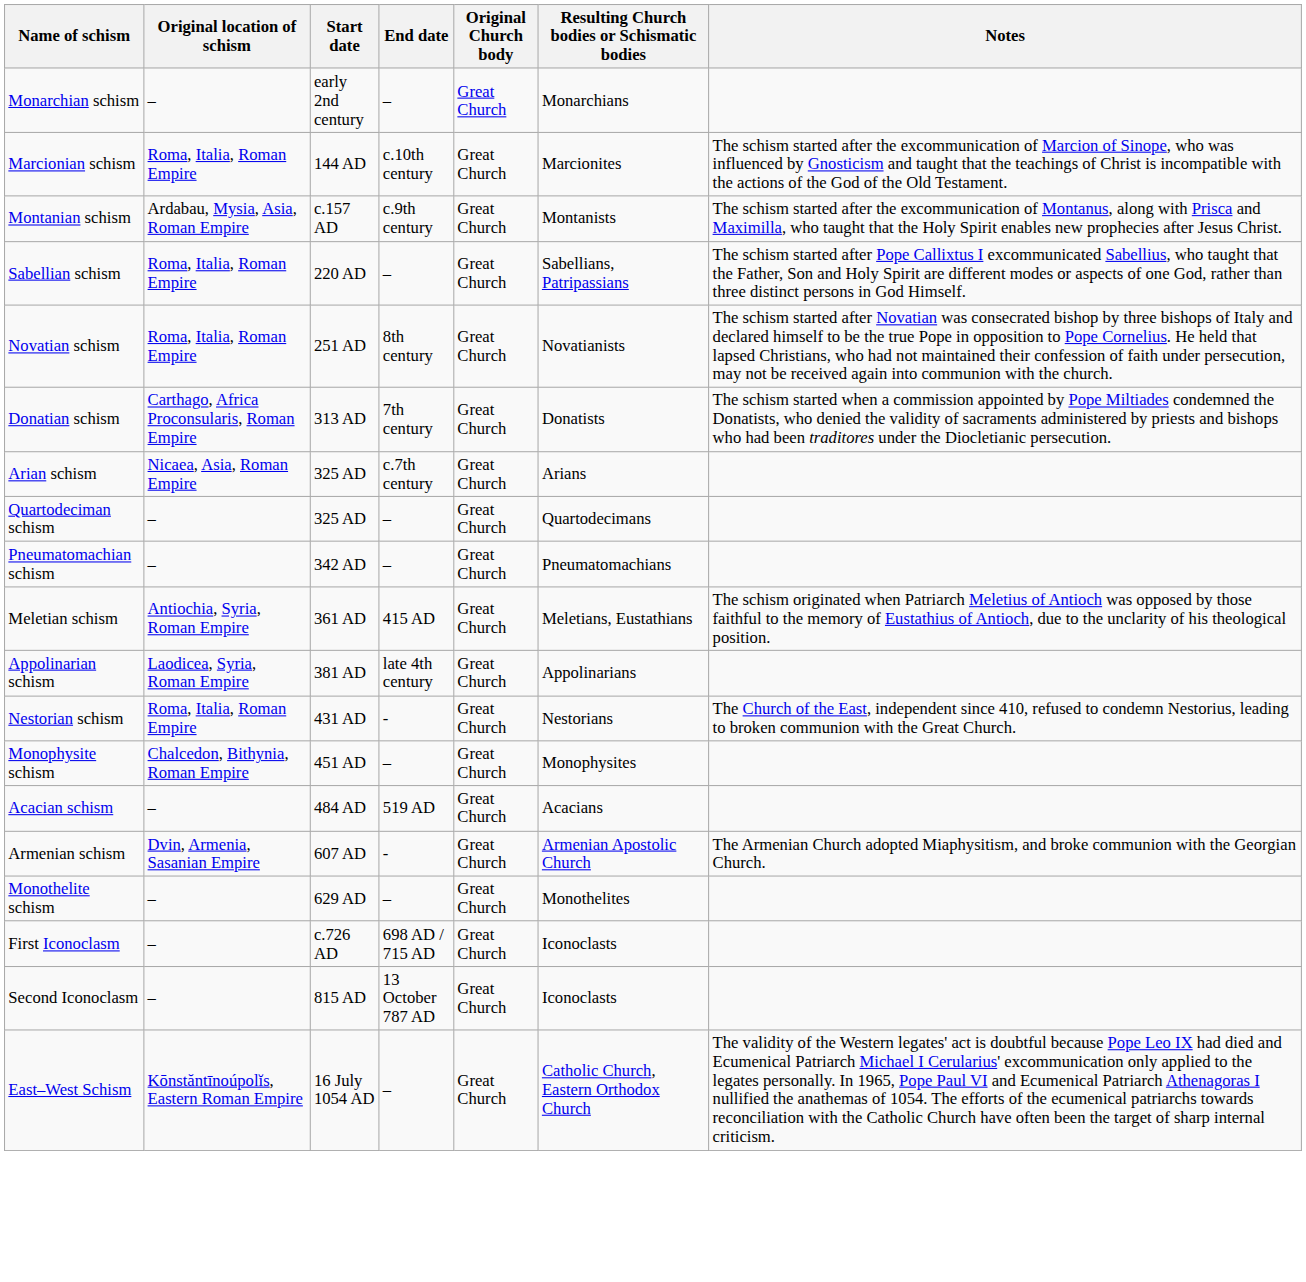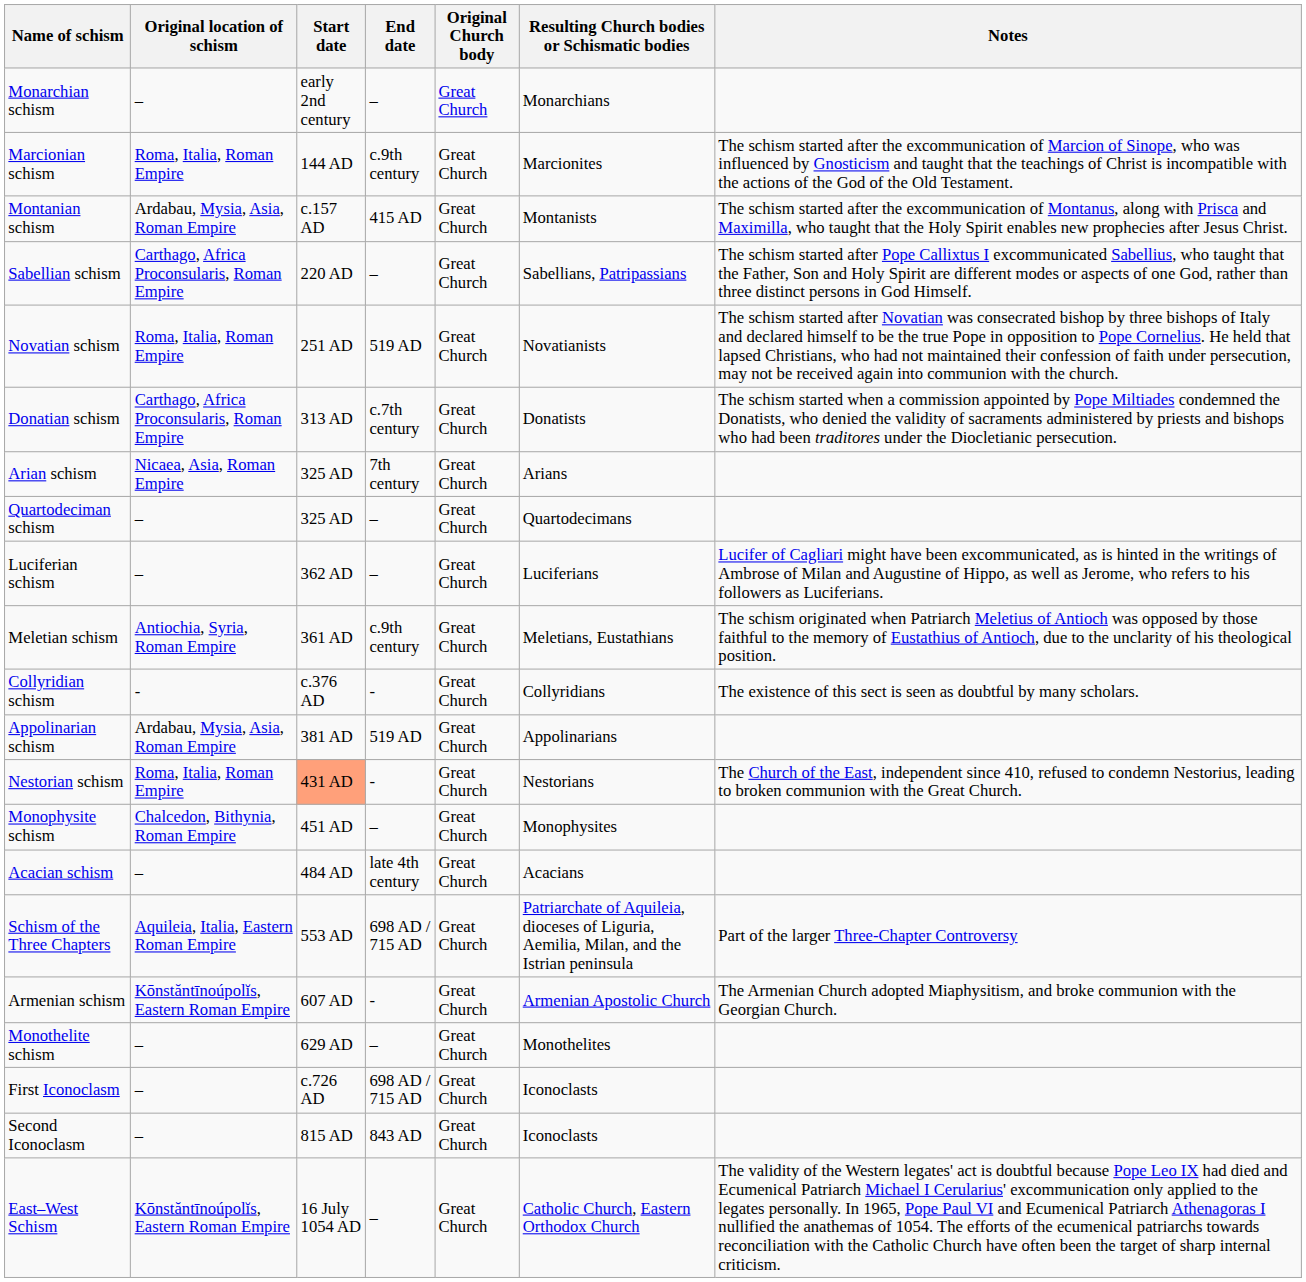Marcionian schism | End date: c.10th century -> c.9th century
Montanian schism | End date: c.9th century -> 415 AD
Sabellian schism | Original location of schism: Roma, Italia, Roman Empire -> Carthago, Africa Proconsularis, Roman Empire
Novatian schism | End date: 8th century -> 519 AD
Donatian schism | End date: 7th century -> c.7th century
Arian schism | End date: c.7th century -> 7th century
- row: Pneumatomachian schism | – | 342 AD | – | Great Church | Pneumatomachians
+ row: Luciferian schism | – | 362 AD | – | Great Church | Luciferians | Lucifer of Cagliari might have been excommunicated, as is hinted in the writings of Ambrose of Milan and Augustine of Hippo, as well as Jerome, who refers to his followers as Luciferians.
Meletian schism | End date: 415 AD -> c.9th century
+ row: Collyridian schism | - | c.376 AD | - | Great Church | Collyridians | The existence of this sect is seen as doubtful by many scholars.
Appolinarian schism | Original location of schism: Laodicea, Syria, Roman Empire -> Ardabau, Mysia, Asia, Roman Empire
Appolinarian schism | End date: late 4th century -> 519 AD
Nestorian schism | Start date: no background -> lightsalmon background
Acacian schism | End date: 519 AD -> late 4th century
+ row: Schism of the Three Chapters | Aquileia, Italia, Eastern Roman Empire | 553 AD | 698 AD / 715 AD | Great Church | Patriarchate of Aquileia, dioceses of Liguria, Aemilia, Milan, and the Istrian peninsula | Part of the larger Three-Chapter Controversy
Armenian schism | Original location of schism: Dvin, Armenia, Sasanian Empire -> Kōnstăntīnoúpolĭs, Eastern Roman Empire
Second Iconoclasm | End date: 13 October 787 AD -> 843 AD
